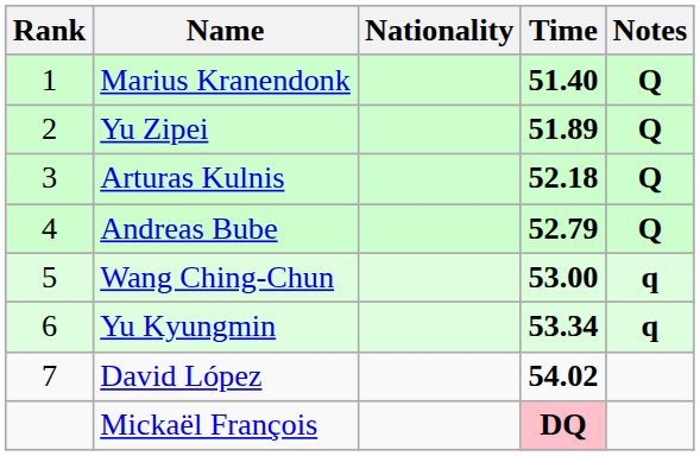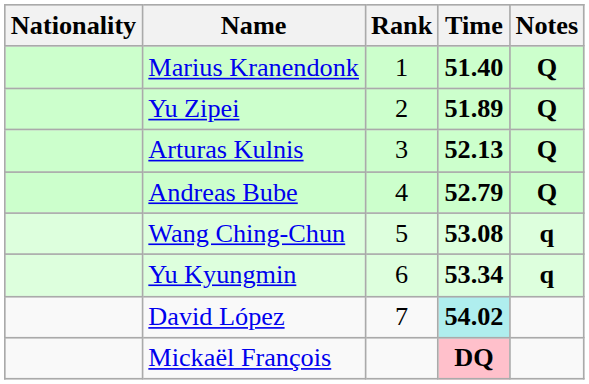columns swapped: Rank <-> Nationality
Arturas Kulnis | Time: 52.18 -> 52.13
Wang Ching-Chun | Time: 53.00 -> 53.08
David López | Time: no background -> paleturquoise background
